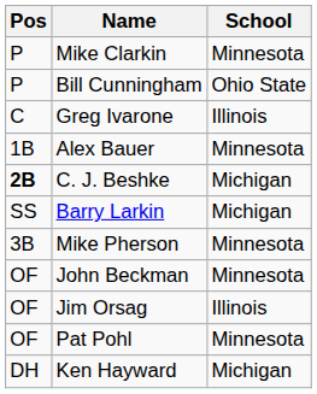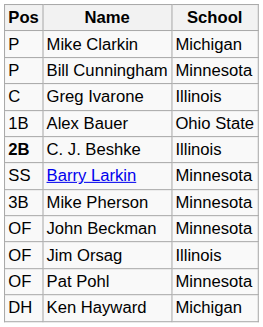Mike Clarkin | School: Minnesota -> Michigan
Bill Cunningham | School: Ohio State -> Minnesota
Alex Bauer | School: Minnesota -> Ohio State
C. J. Beshke | School: Michigan -> Illinois
Barry Larkin | School: Michigan -> Minnesota
